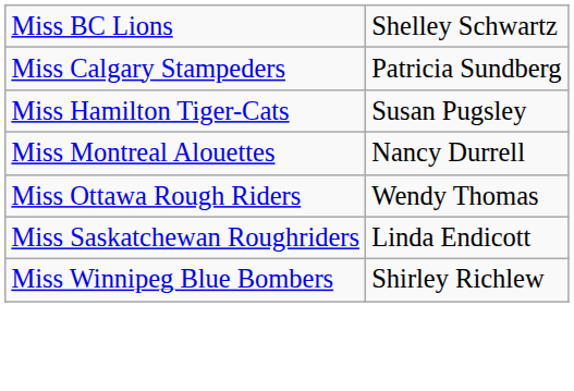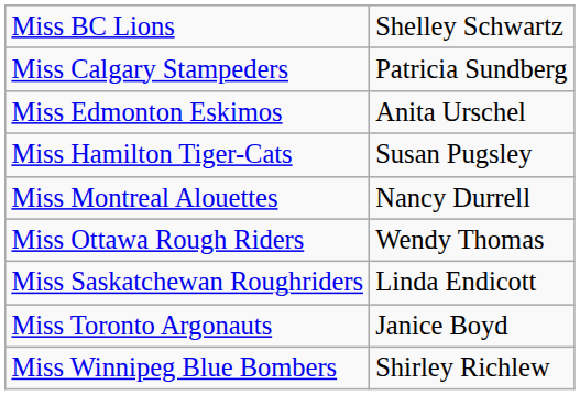+ row: Miss Edmonton Eskimos | Anita Urschel
+ row: Miss Toronto Argonauts | Janice Boyd
